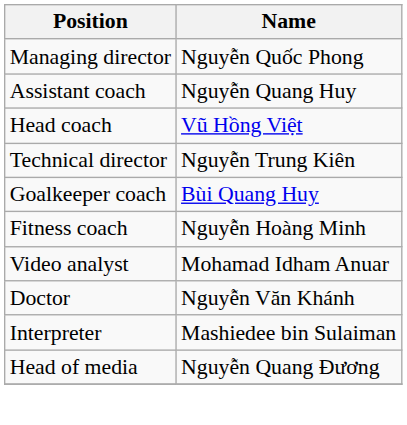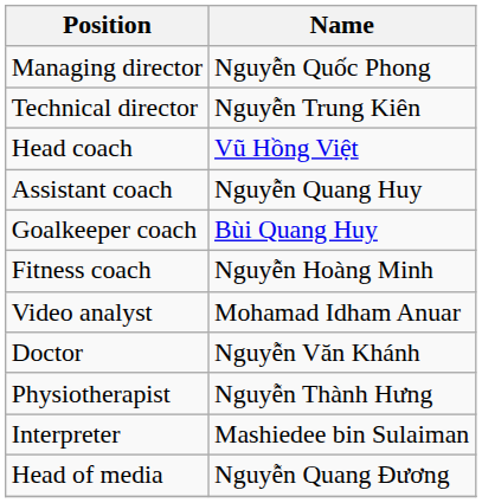rows swapped: Technical director <-> Assistant coach
+ row: Physiotherapist | Nguyễn Thành Hưng
